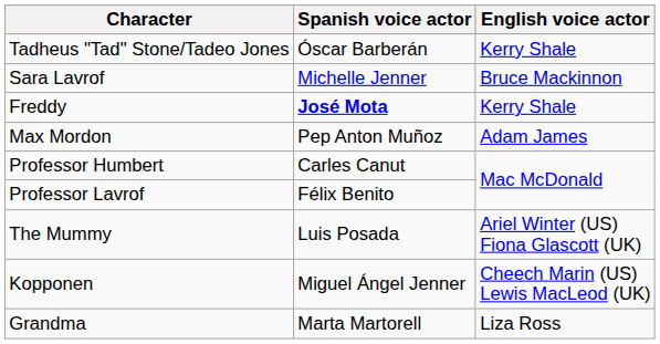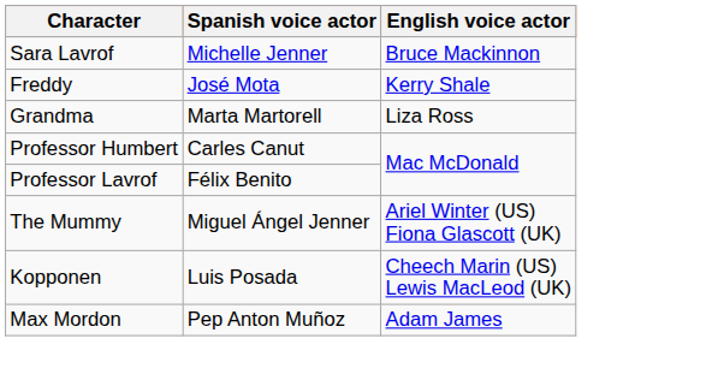- row: Tadheus "Tad" Stone/Tadeo Jones | Óscar Barberán | Kerry Shale
Freddy | Spanish voice actor: bold -> normal
rows swapped: Max Mordon <-> Grandma
The Mummy | Spanish voice actor: Luis Posada -> Miguel Ángel Jenner
Kopponen | Spanish voice actor: Miguel Ángel Jenner -> Luis Posada
